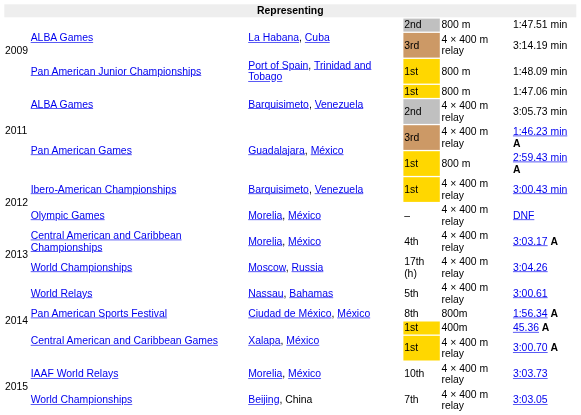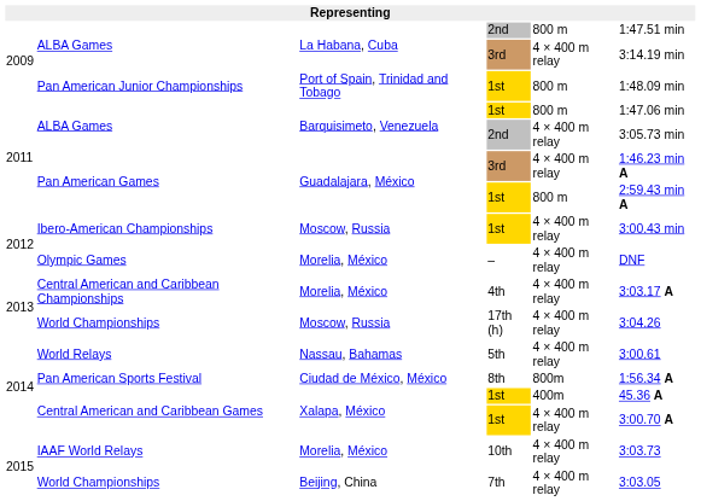Ibero-American Championships | column 3: Barquisimeto, Venezuela -> Moscow, Russia
